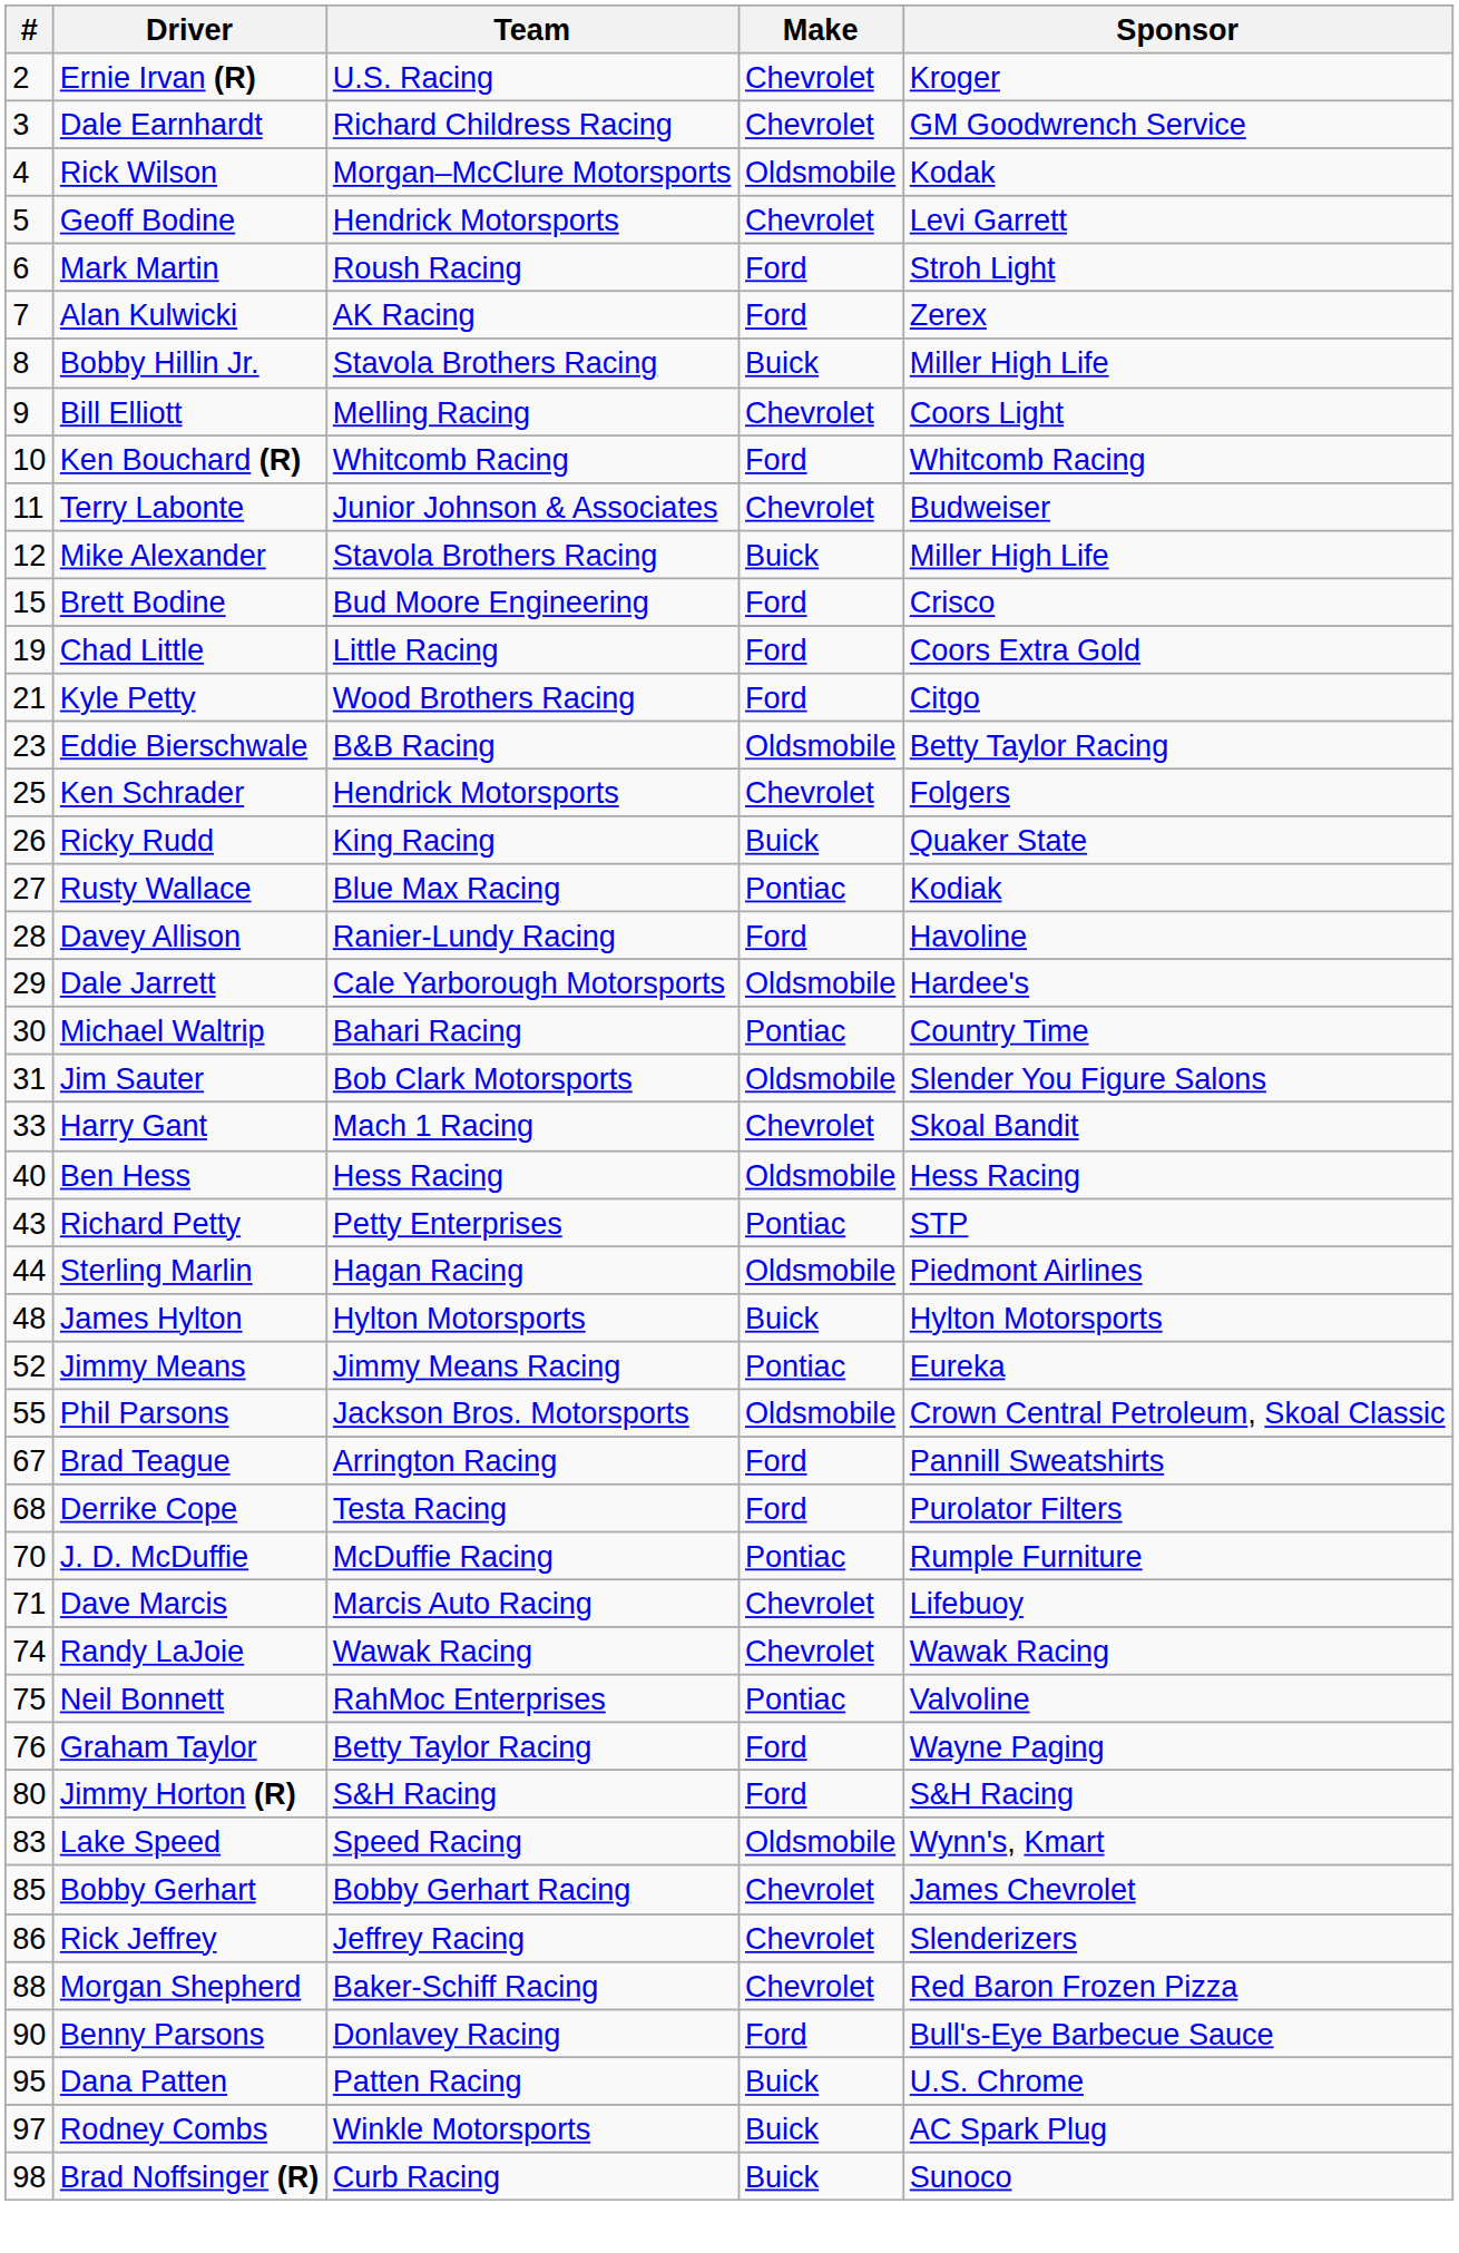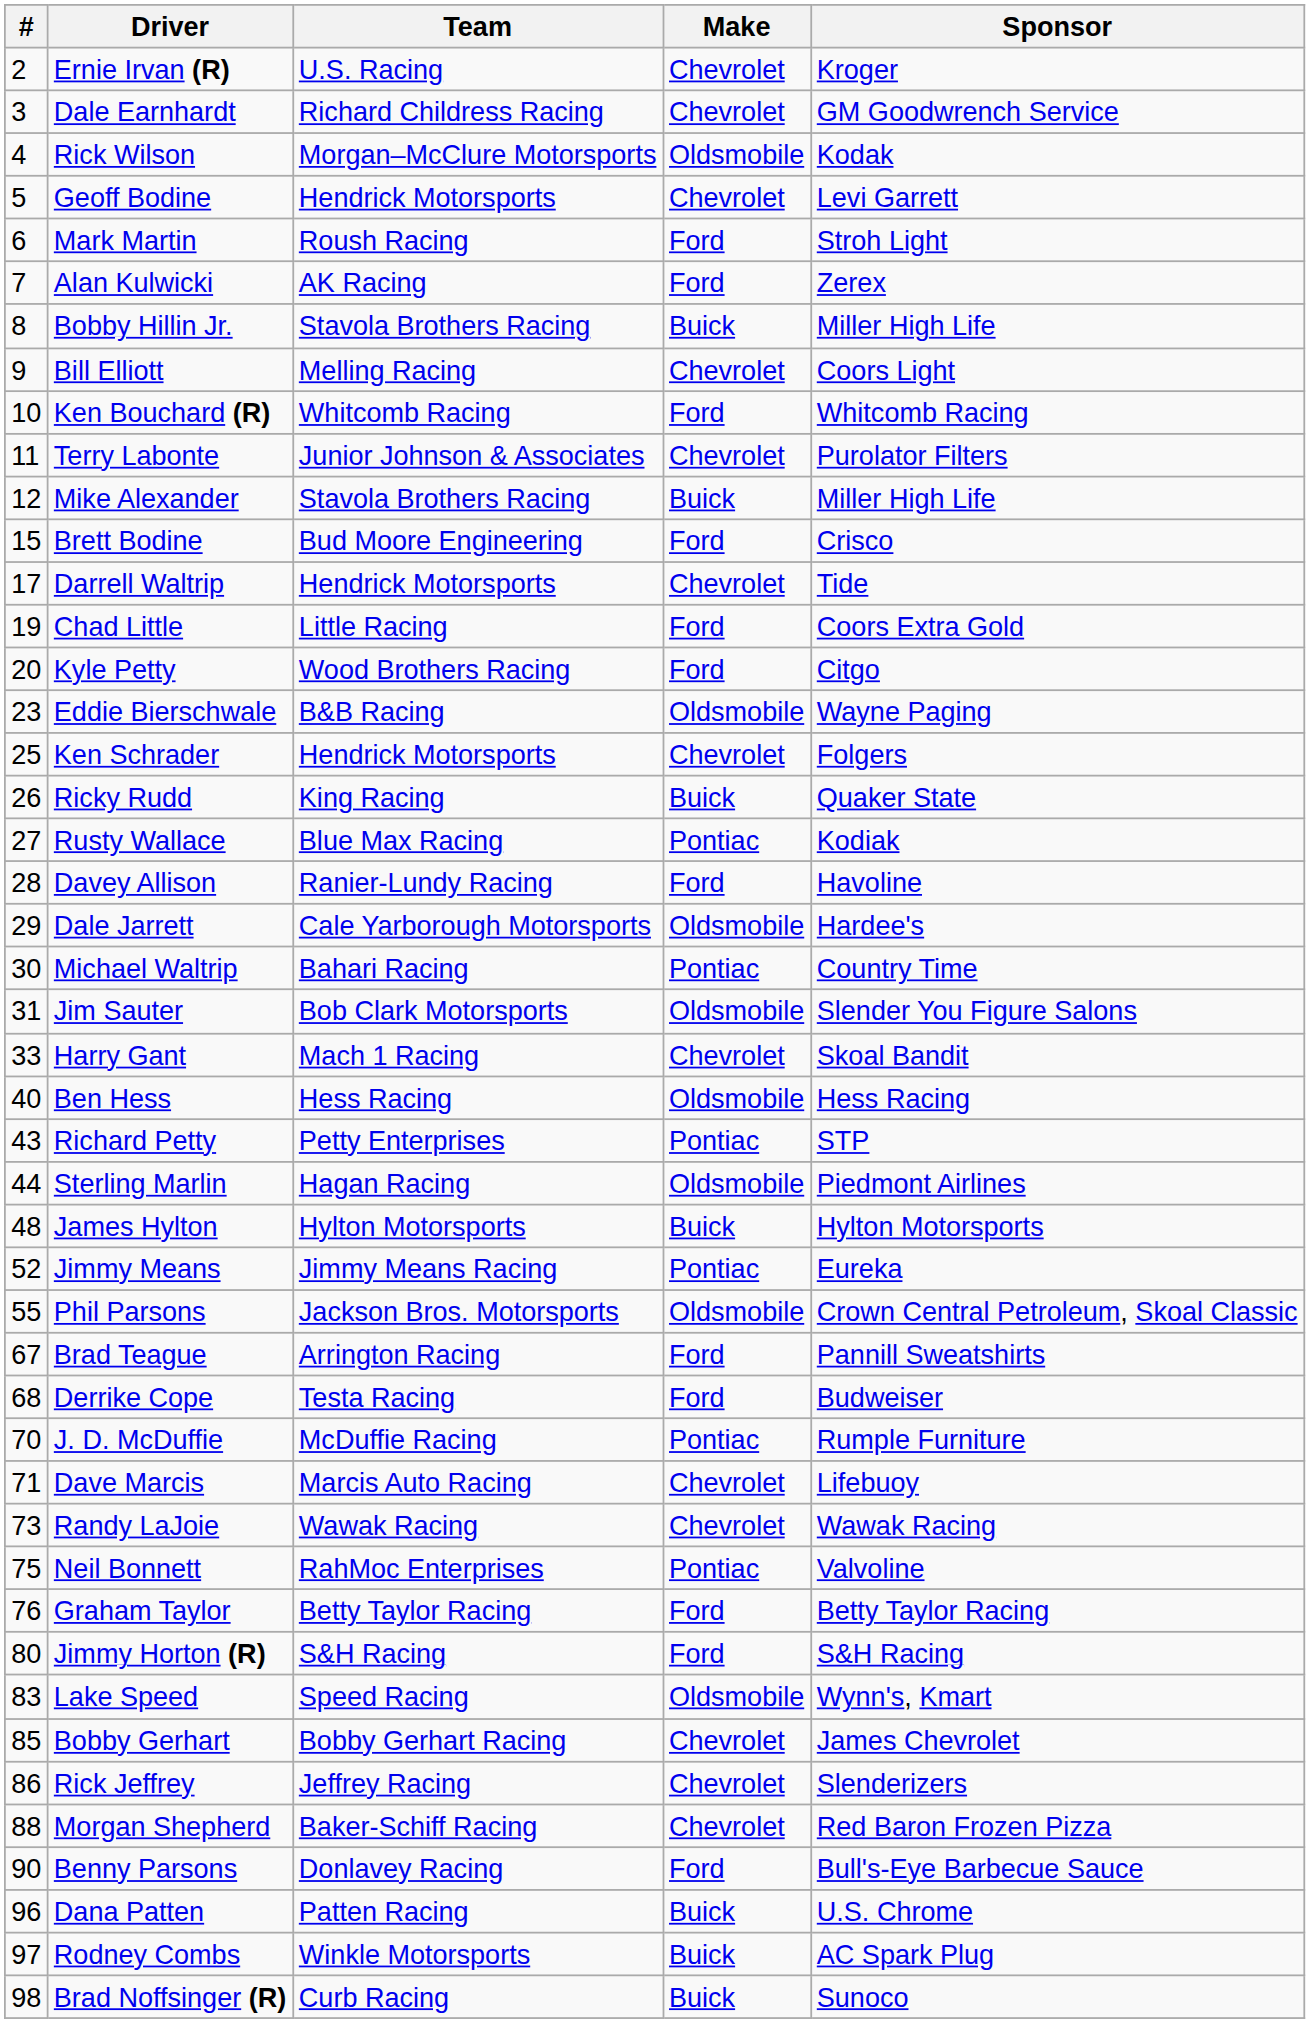Terry Labonte | Sponsor: Budweiser -> Purolator Filters
+ row: 17 | Darrell Waltrip | Hendrick Motorsports | Chevrolet | Tide
Kyle Petty | #: 21 -> 20
Eddie Bierschwale | Sponsor: Betty Taylor Racing -> Wayne Paging
Derrike Cope | Sponsor: Purolator Filters -> Budweiser
Randy LaJoie | #: 74 -> 73
Graham Taylor | Sponsor: Wayne Paging -> Betty Taylor Racing
Dana Patten | #: 95 -> 96
